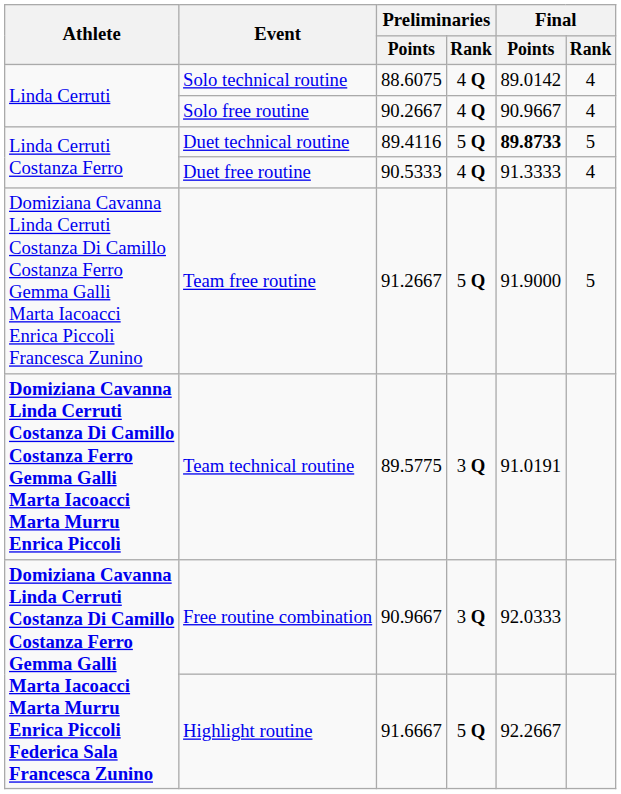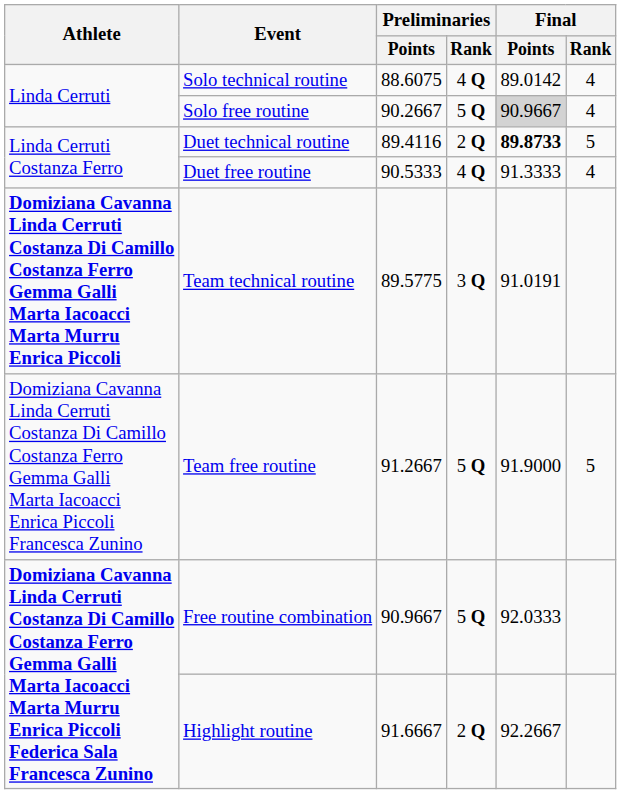Solo free routine | Preliminaries / Rank: 4 Q -> 5 Q
Solo free routine | Final / Points: no background -> lightgrey background
Duet technical routine | Preliminaries / Rank: 5 Q -> 2 Q
rows swapped: Team technical routine <-> Team free routine
Free routine combination | Preliminaries / Rank: 3 Q -> 5 Q
Highlight routine | Preliminaries / Rank: 5 Q -> 2 Q
